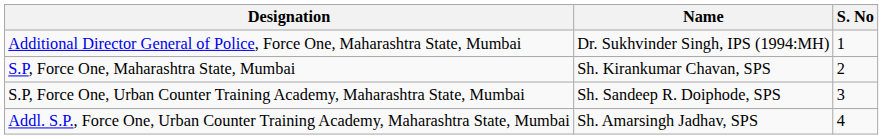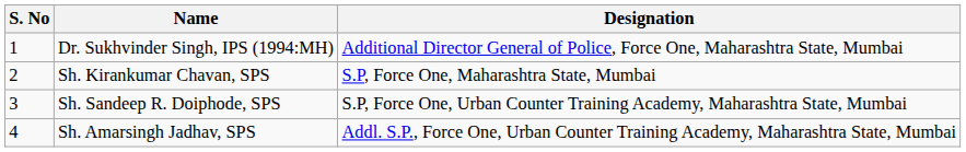columns swapped: S. No <-> Designation
